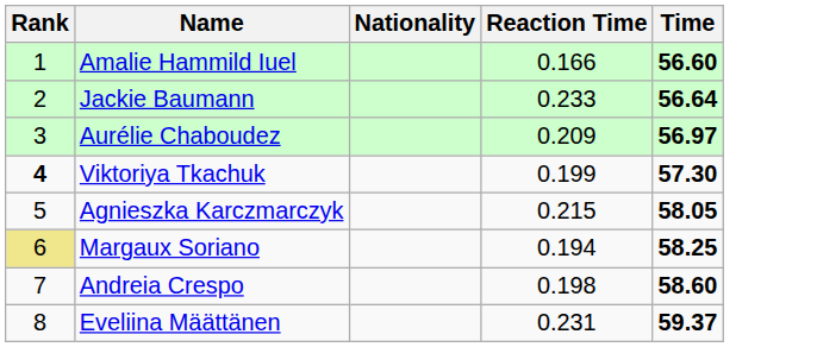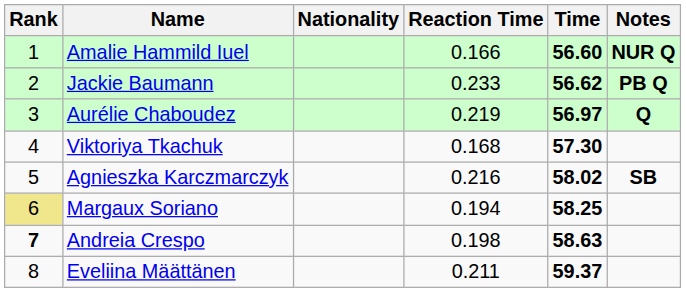+ column: Notes | NUR Q | PB Q | Q | SB
Jackie Baumann | Time: 56.64 -> 56.62
Aurélie Chaboudez | Reaction Time: 0.209 -> 0.219
Viktoriya Tkachuk | Rank: bold -> normal
Viktoriya Tkachuk | Reaction Time: 0.199 -> 0.168
Agnieszka Karczmarczyk | Reaction Time: 0.215 -> 0.216
Agnieszka Karczmarczyk | Time: 58.05 -> 58.02
Andreia Crespo | Rank: normal -> bold
Andreia Crespo | Time: 58.60 -> 58.63
Eveliina Määttänen | Reaction Time: 0.231 -> 0.211
